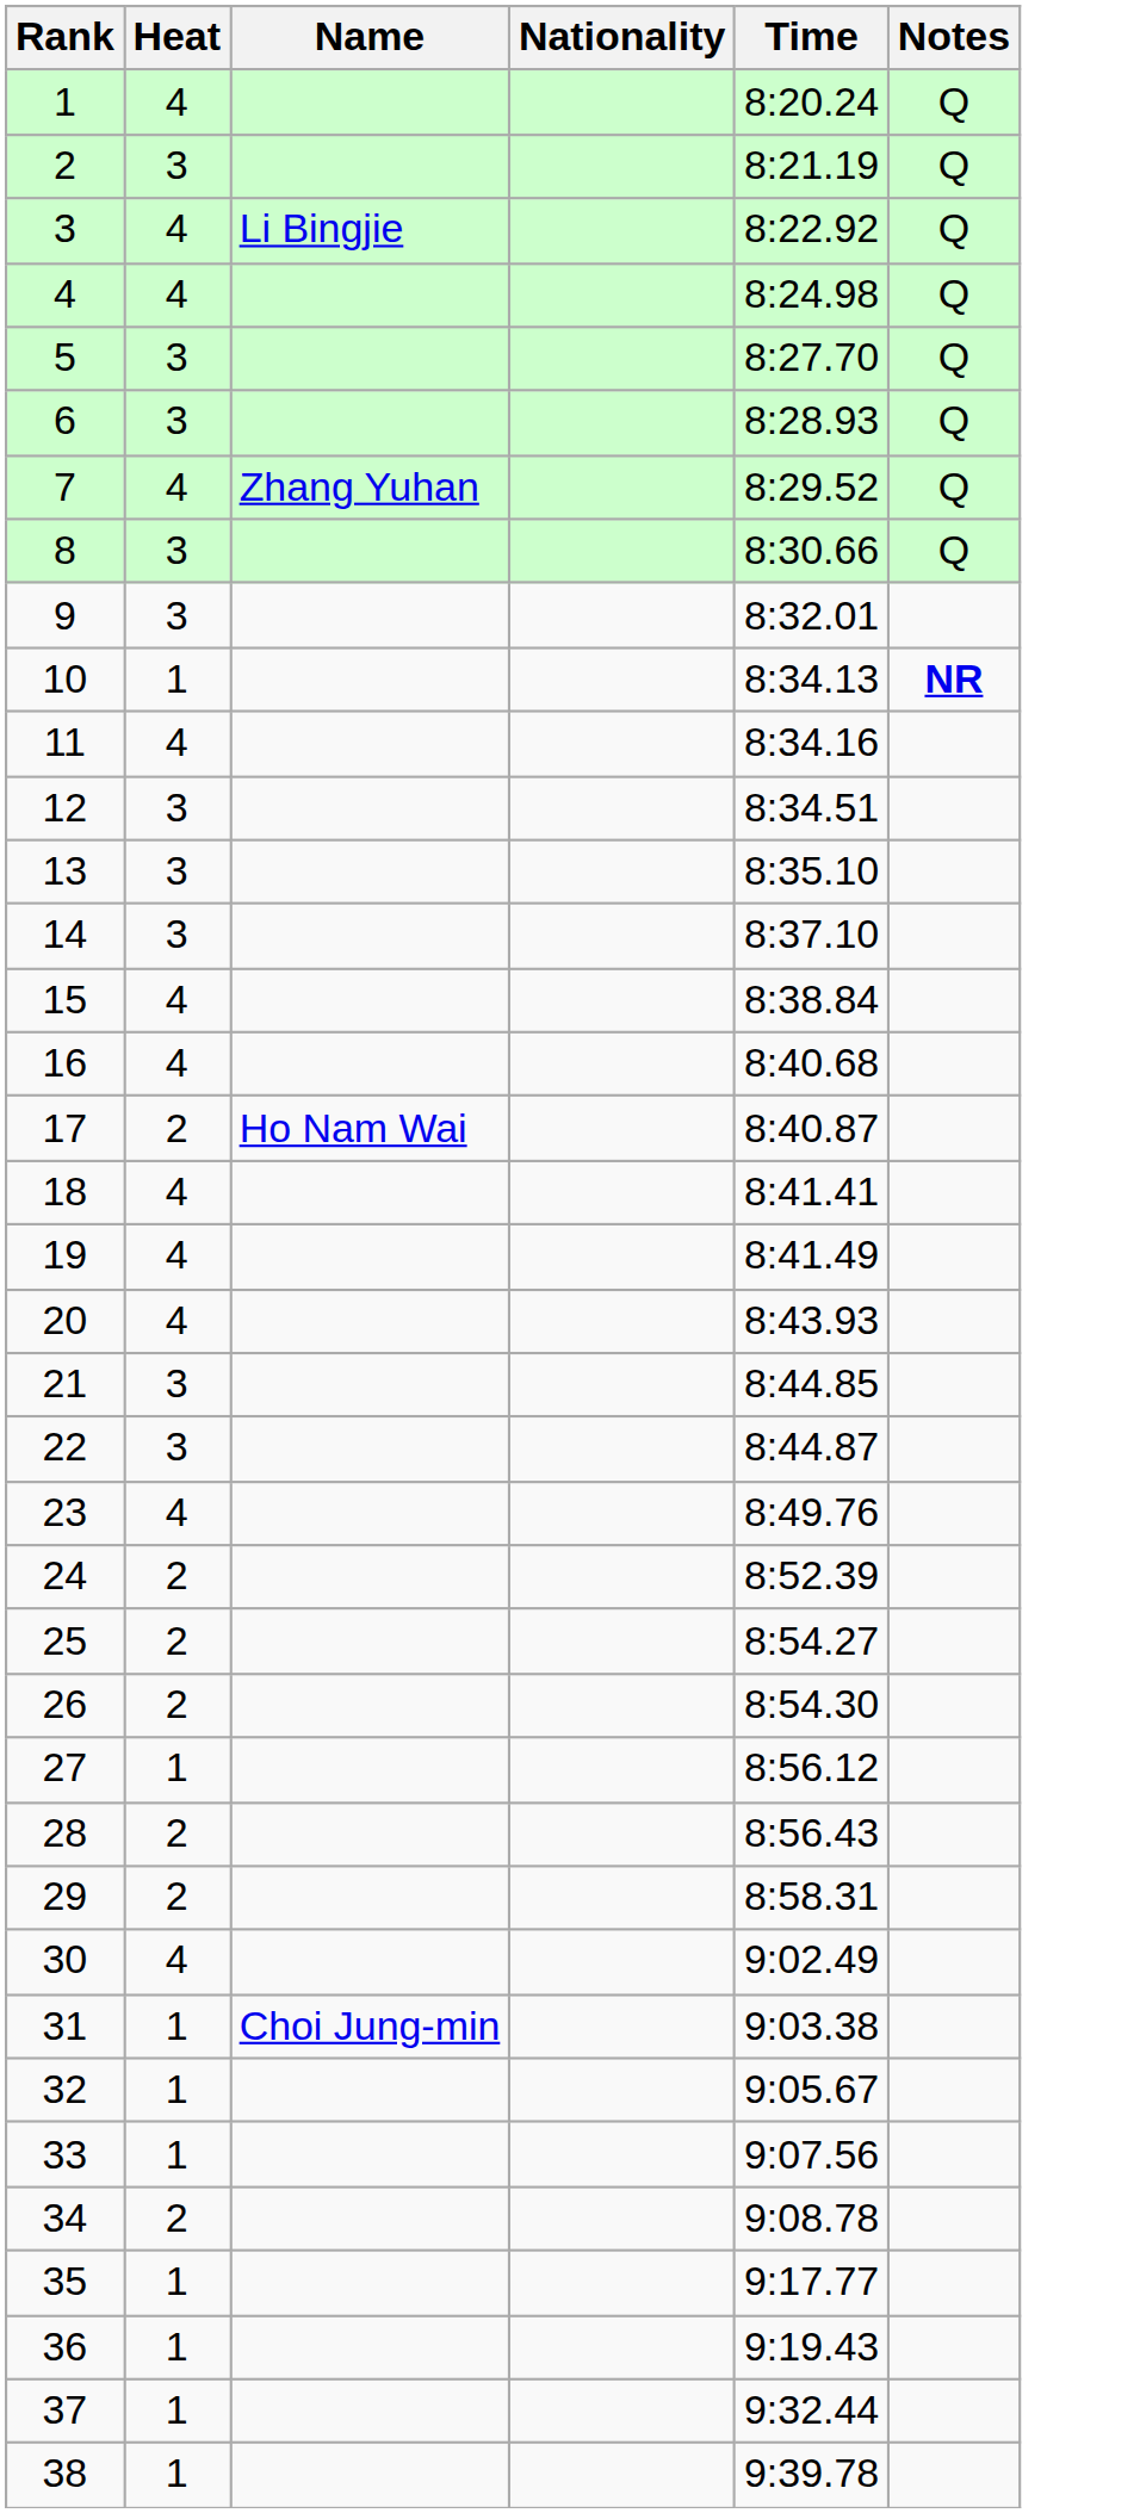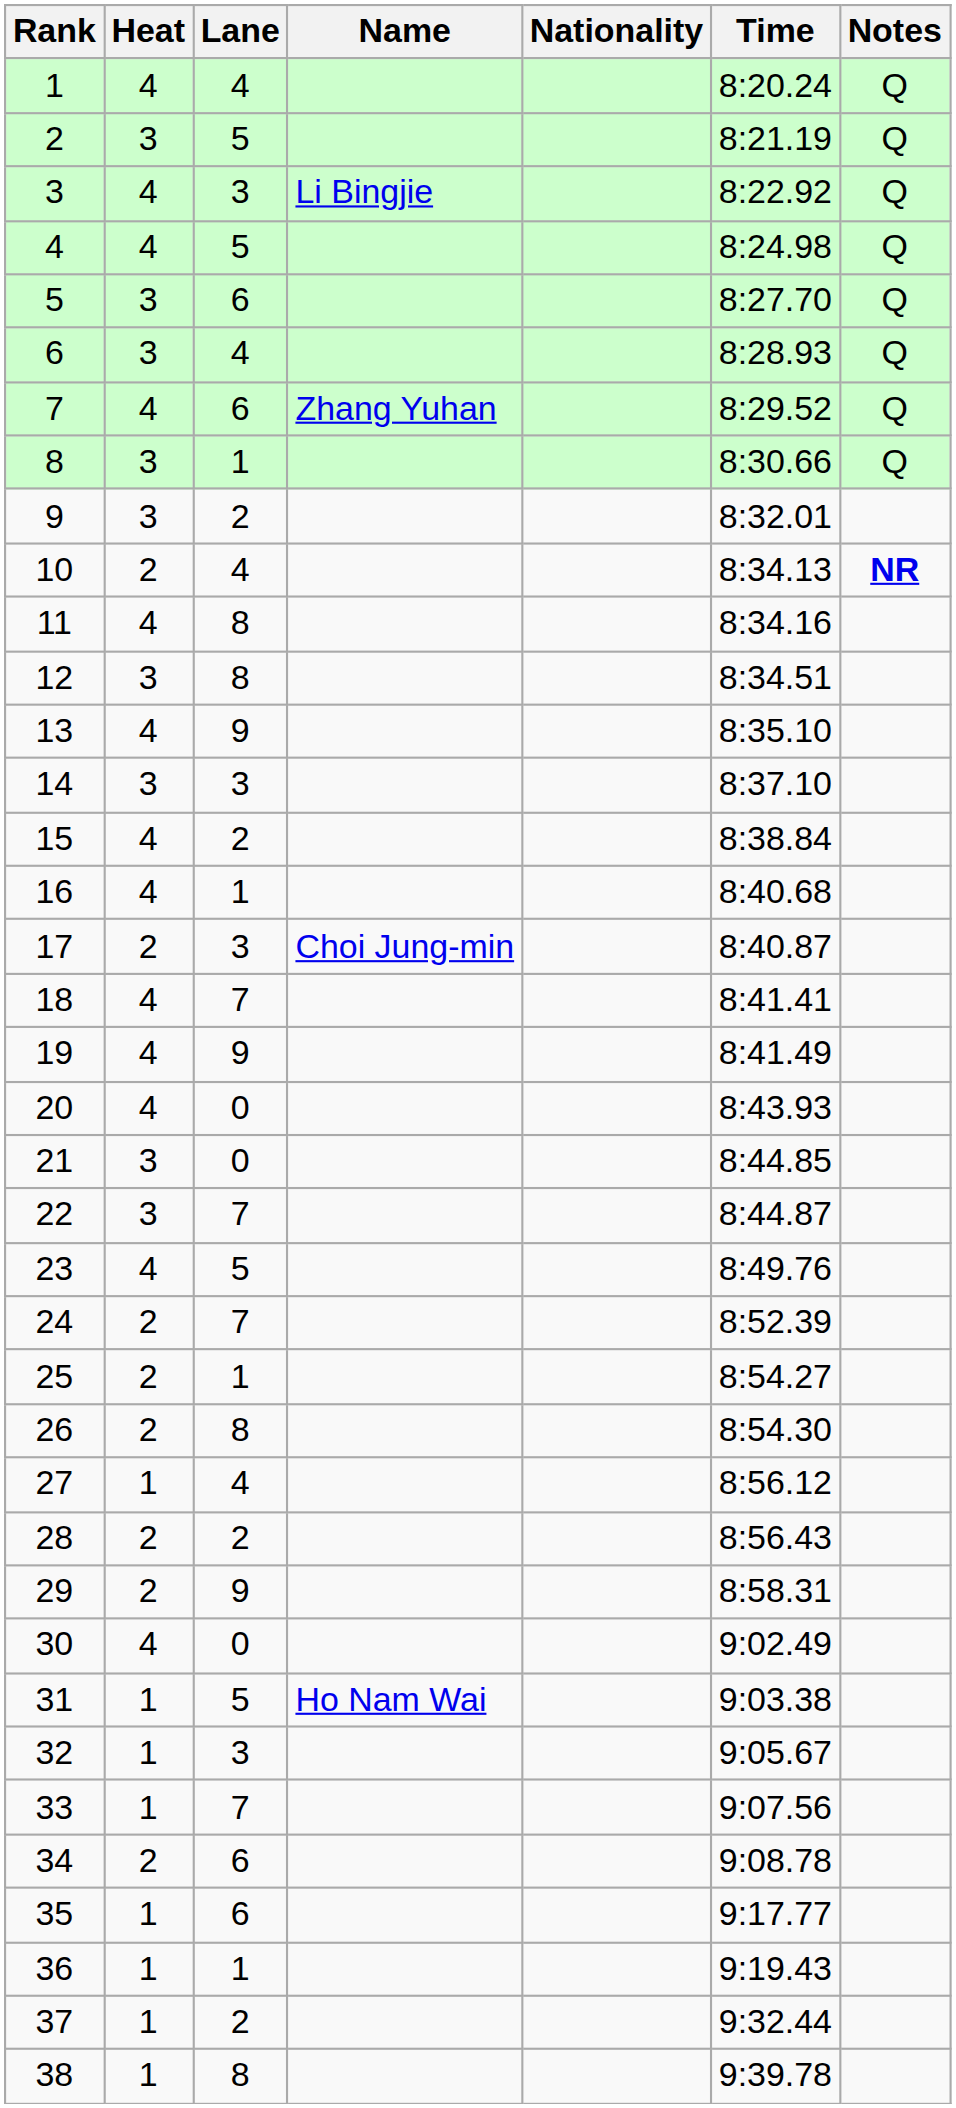+ column: Lane | 4 | 5 | 3 | 5 | 6 | 4 | 6 | 1 | 2 | 4 | 8 | 8 | 9 | 3 | 2 | 1 | 3 | 7 | 9 | 0 | 0 | 7 | 5 | 7 | 1 | 8 | 4 | 2 | 9 | 0 | 5 | 3 | 7 | 6 | 6 | 1 | 2 | 8
10 | Heat: 1 -> 2
13 | Heat: 3 -> 4
17 | Name: Ho Nam Wai -> Choi Jung-min
31 | Name: Choi Jung-min -> Ho Nam Wai
